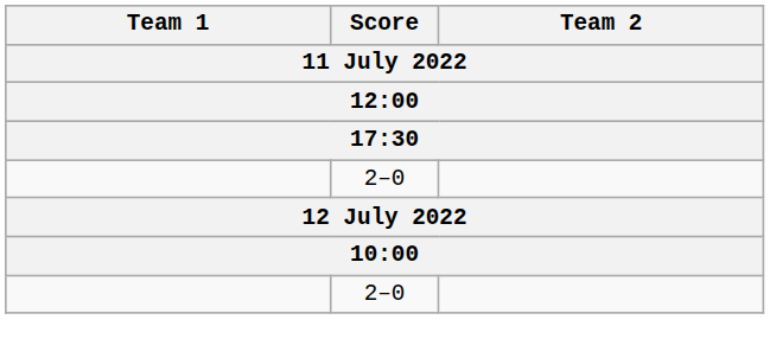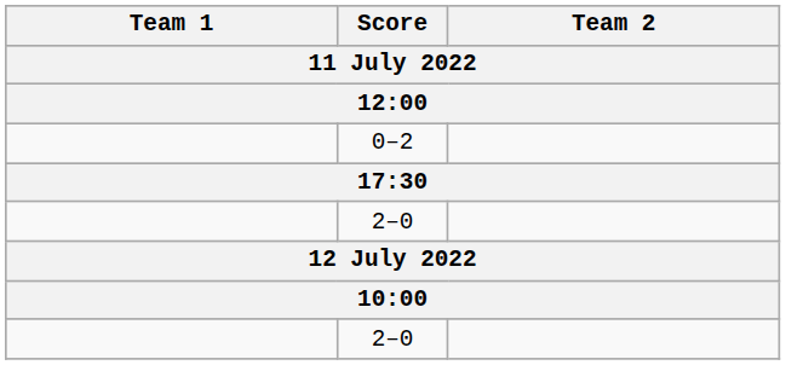+ row: 0–2
